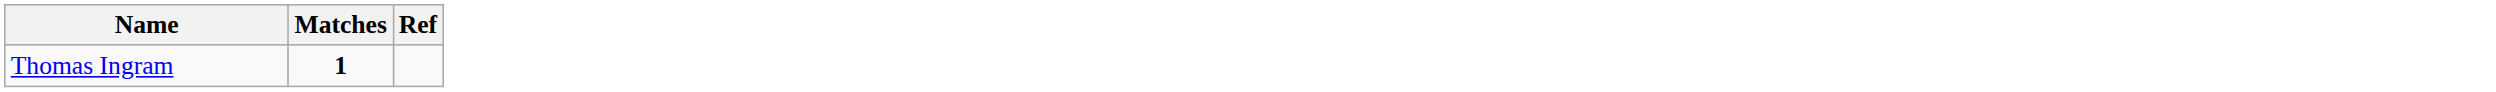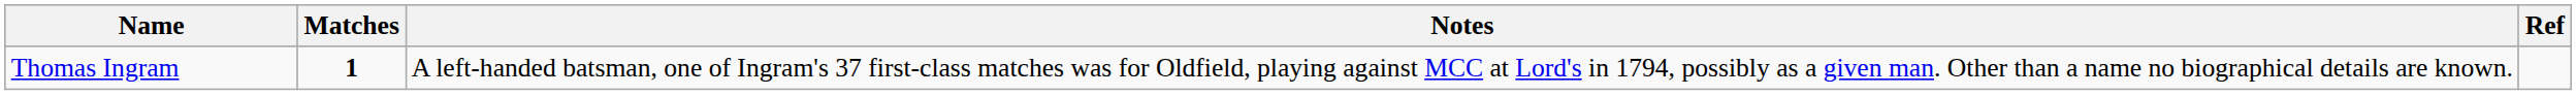+ column: Notes | A left-handed batsman, one of Ingram's 37 first-class matches was for Oldfield, playing against MCC at Lord's in 1794, possibly as a given man. Other than a name no biographical details are known.
